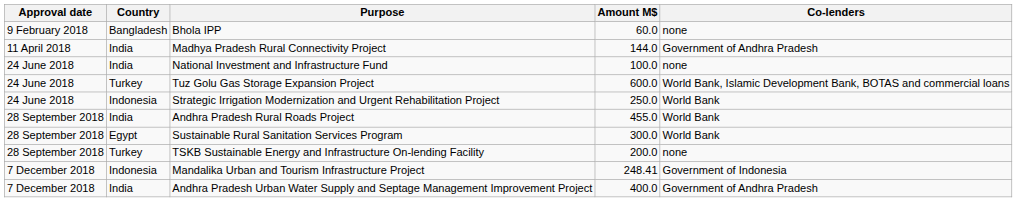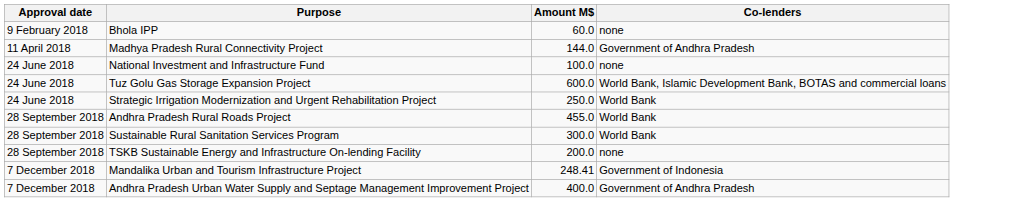- column: Country | Bangladesh | India | India | Turkey | Indonesia | India | Egypt | Turkey | Indonesia | India
